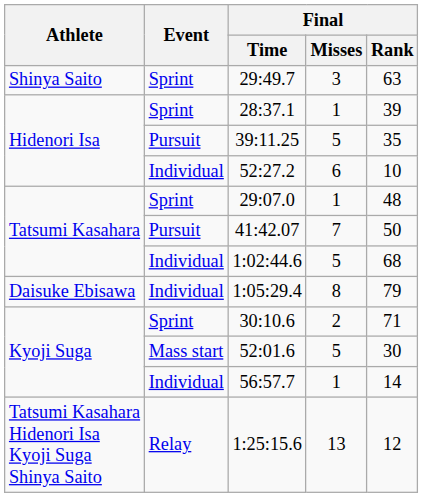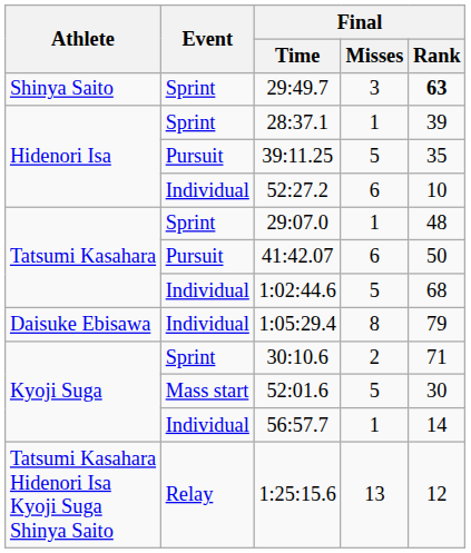29:49.7 | Final / Rank: normal -> bold
41:42.07 | Final / Misses: 7 -> 6
